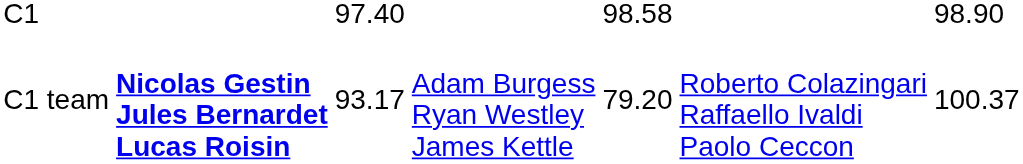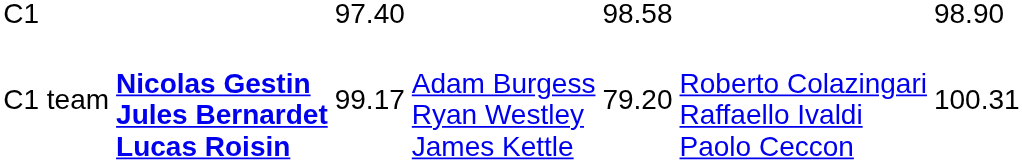C1 team | column 3: 93.17 -> 99.17
C1 team | column 7: 100.37 -> 100.31
